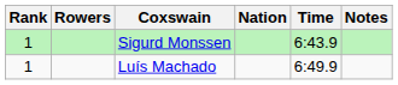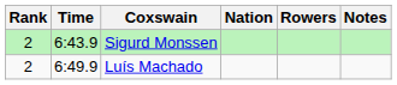columns swapped: Rowers <-> Time
Sigurd Monssen | Rank: 1 -> 2
Luís Machado | Rank: 1 -> 2
